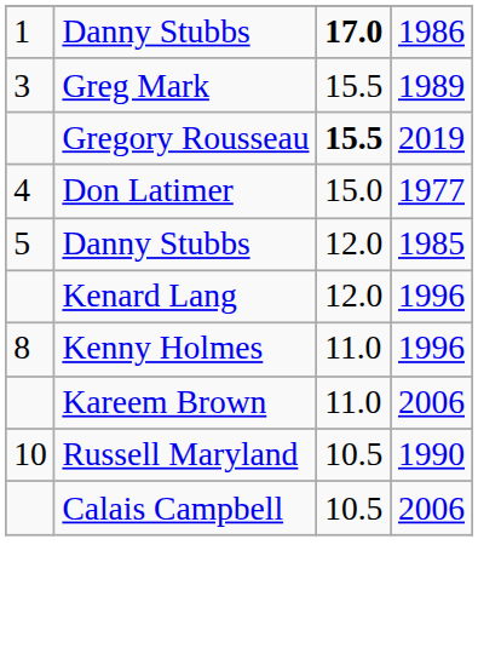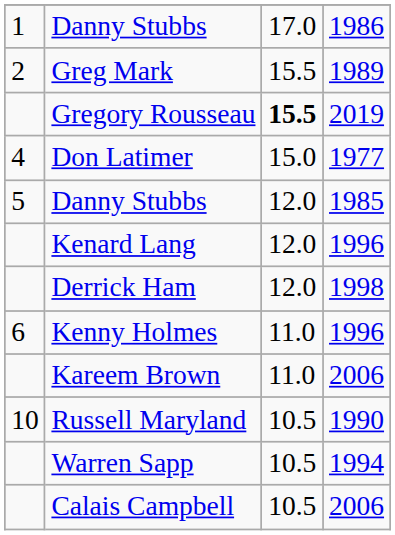Danny Stubbs / 1986 | column 3: bold -> normal
Greg Mark | column 1: 3 -> 2
+ row: Derrick Ham | 12.0 | 1998
Kenny Holmes | column 1: 8 -> 6
+ row: Warren Sapp | 10.5 | 1994
